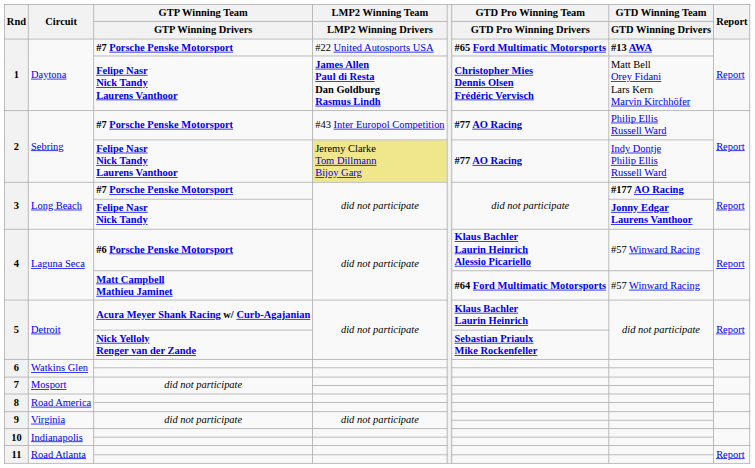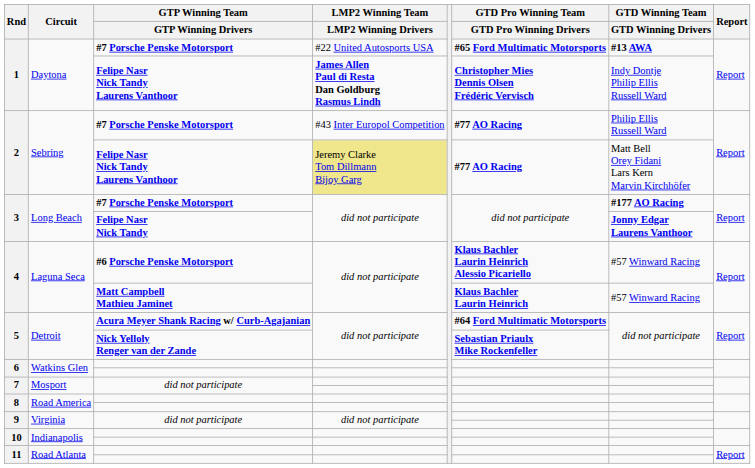1 / Felipe Nasr Nick Tandy Laurens Vanthoor | GTD Winning Team / GTD Winning Drivers: Matt Bell Orey Fidani Lars Kern Marvin Kirchhöfer -> Indy Dontje Philip Ellis Russell Ward
2 / Felipe Nasr Nick Tandy Laurens Vanthoor | GTD Winning Team / GTD Winning Drivers: Indy Dontje Philip Ellis Russell Ward -> Matt Bell Orey Fidani Lars Kern Marvin Kirchhöfer
4 / Matt Campbell Mathieu Jaminet | GTD Pro Winning Team / GTD Pro Winning Drivers: #64 Ford Multimatic Motorsports -> Klaus Bachler Laurin Heinrich
5 / Acura Meyer Shank Racing w/ Curb-Agajanian | GTD Pro Winning Team / GTD Pro Winning Drivers: Klaus Bachler Laurin Heinrich -> #64 Ford Multimatic Motorsports
